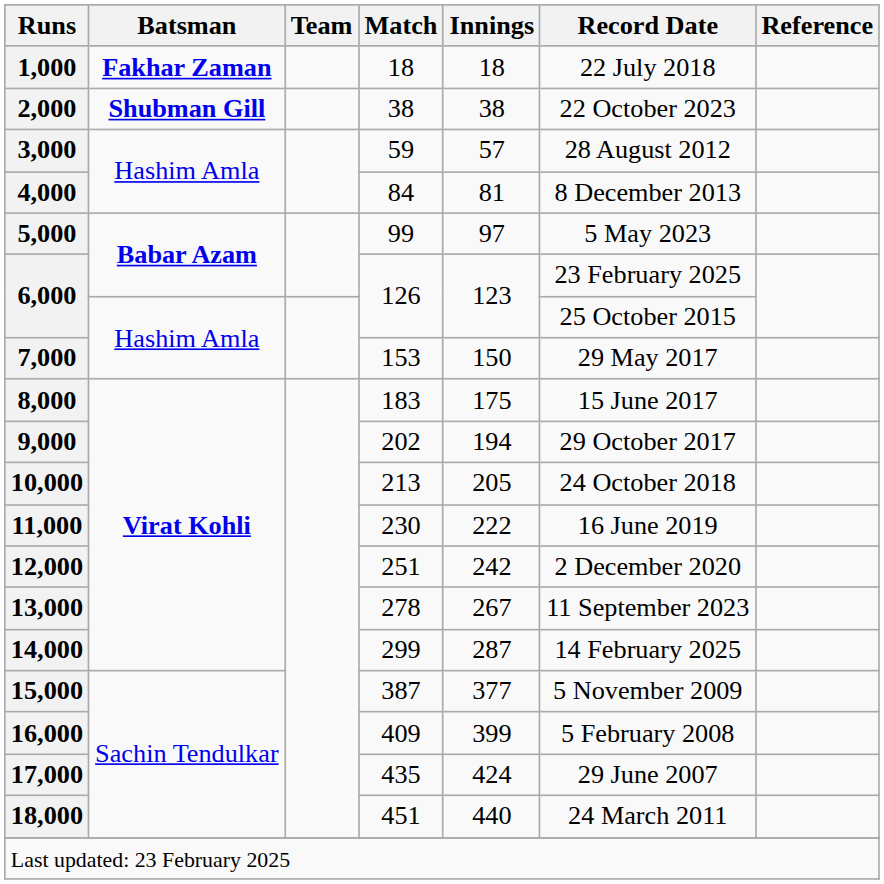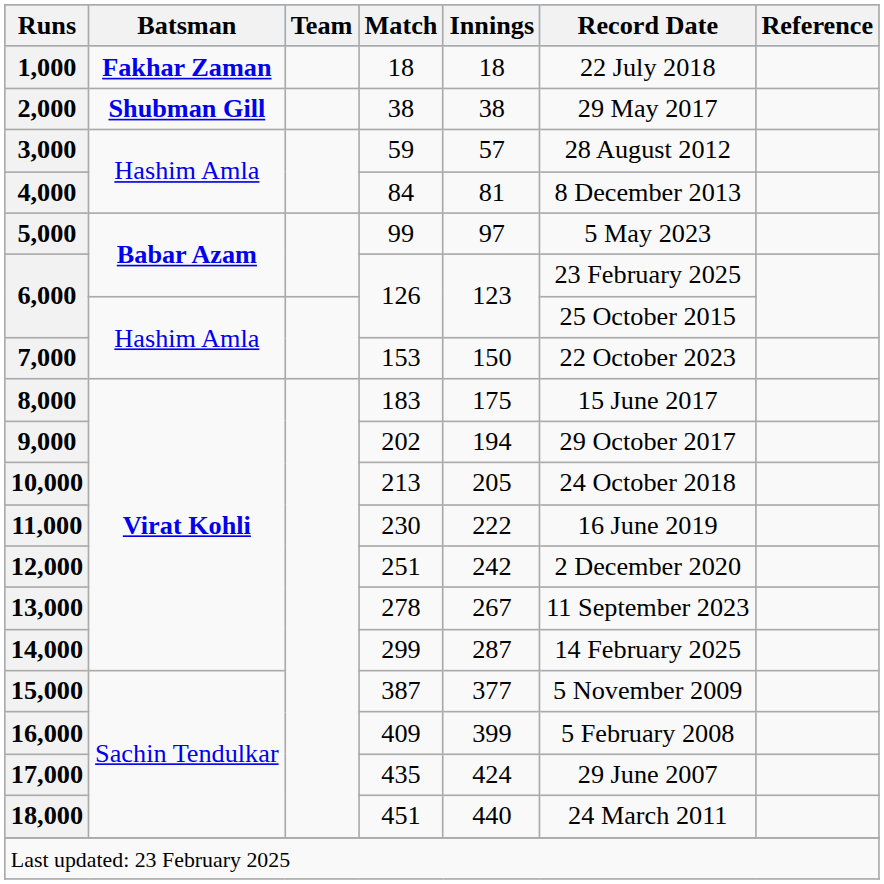2,000 | Record Date: 22 October 2023 -> 29 May 2017
7,000 | Record Date: 29 May 2017 -> 22 October 2023
